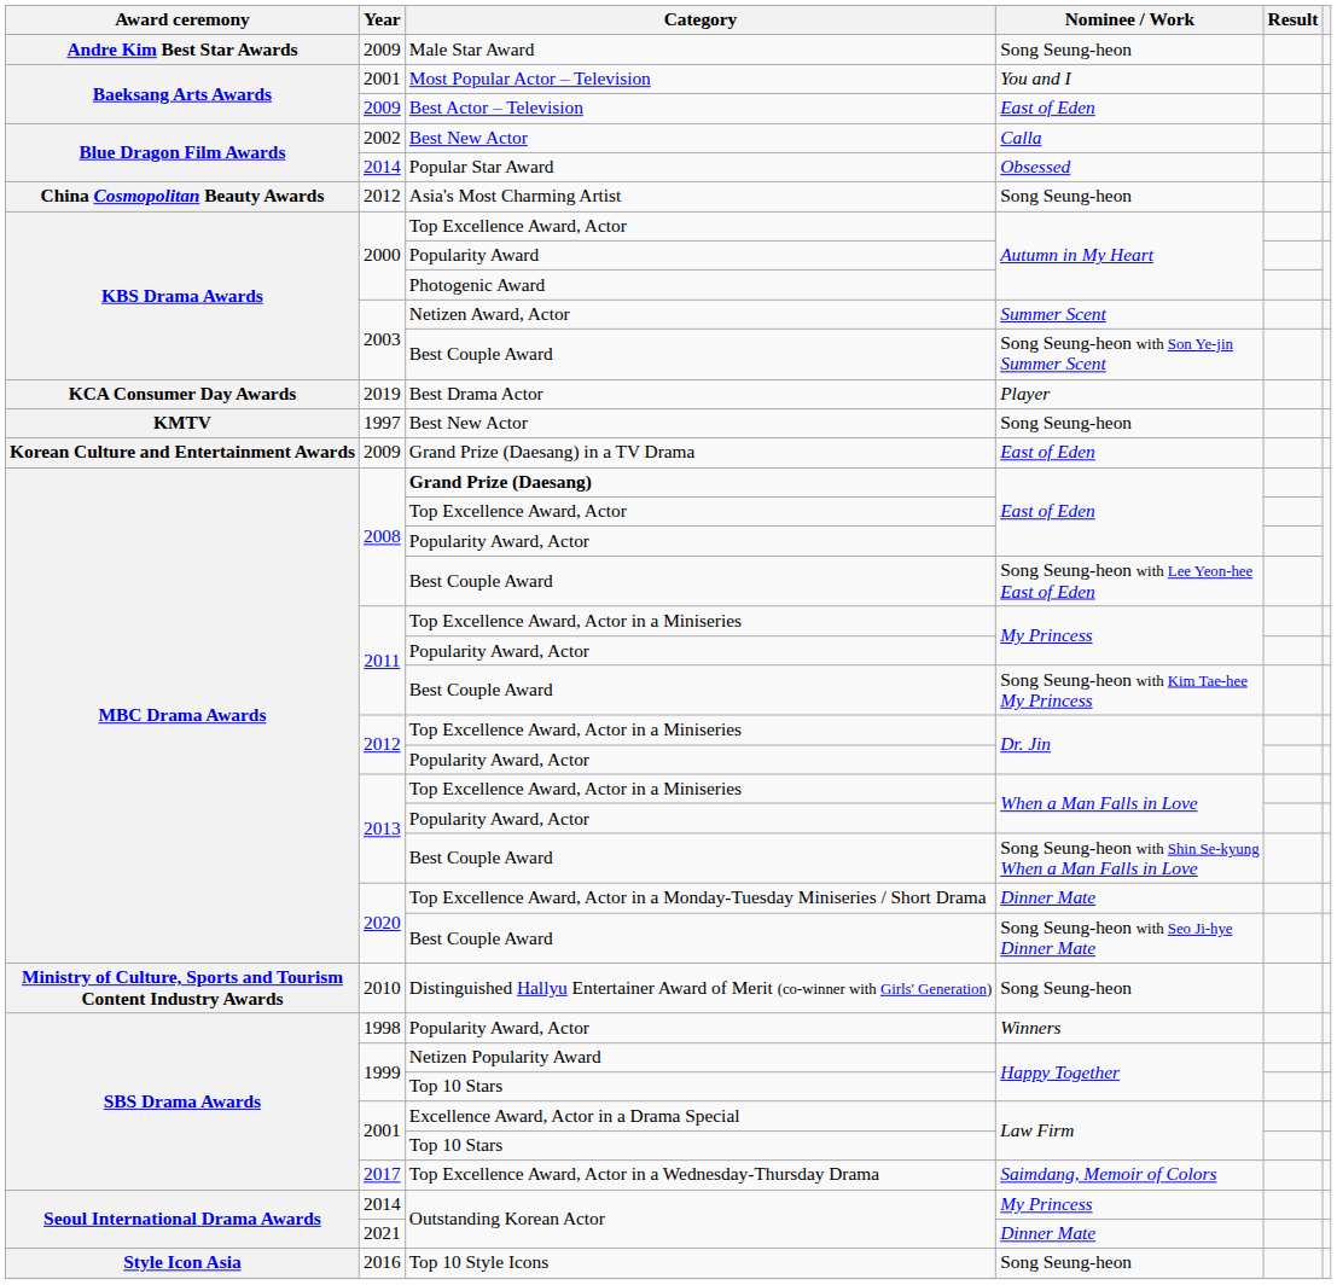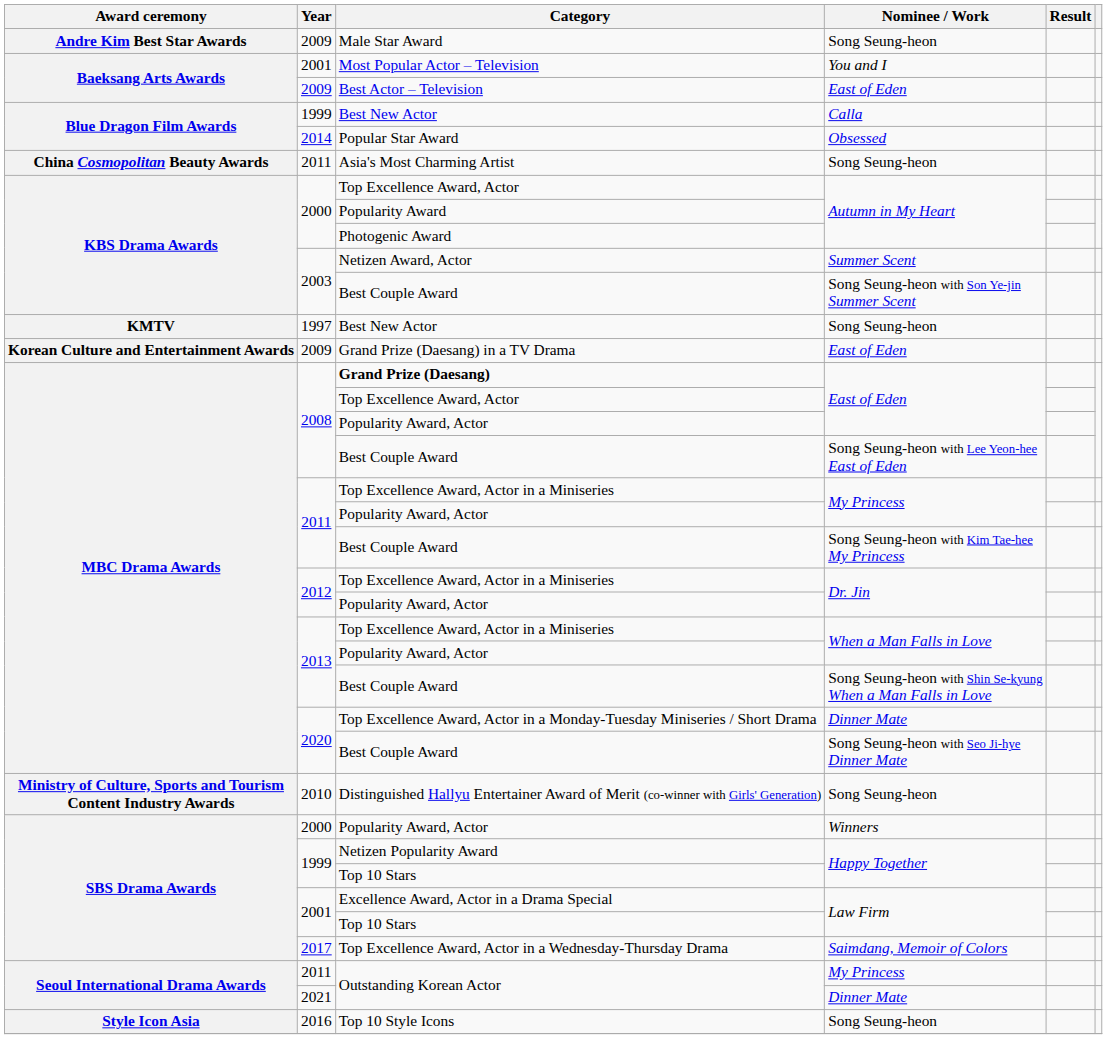Best New Actor / Calla | Year: 2002 -> 1999
Asia's Most Charming Artist | Year: 2012 -> 2011
- row: KCA Consumer Day Awards | 2019 | Best Drama Actor | Player
Popularity Award, Actor / Winners | Year: 1998 -> 2000
Outstanding Korean Actor / My Princess | Year: 2014 -> 2011
